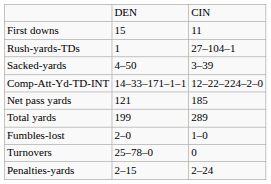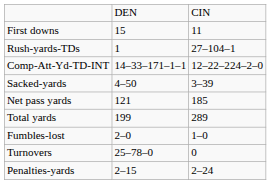rows swapped: Comp-Att-Yd-TD-INT <-> Sacked-yards
